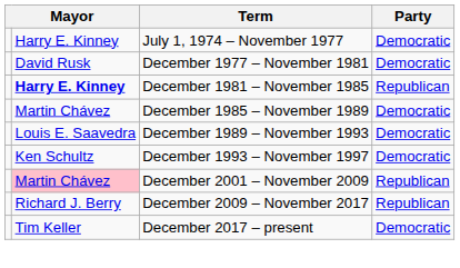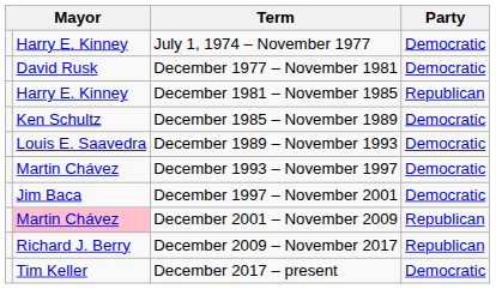December 1981 – November 1985 | column 2: bold -> normal
December 1985 – November 1989 | column 2: Martin Chávez -> Ken Schultz
December 1993 – November 1997 | column 2: Ken Schultz -> Martin Chávez
+ row: Jim Baca | December 1997 – November 2001 | Democratic
